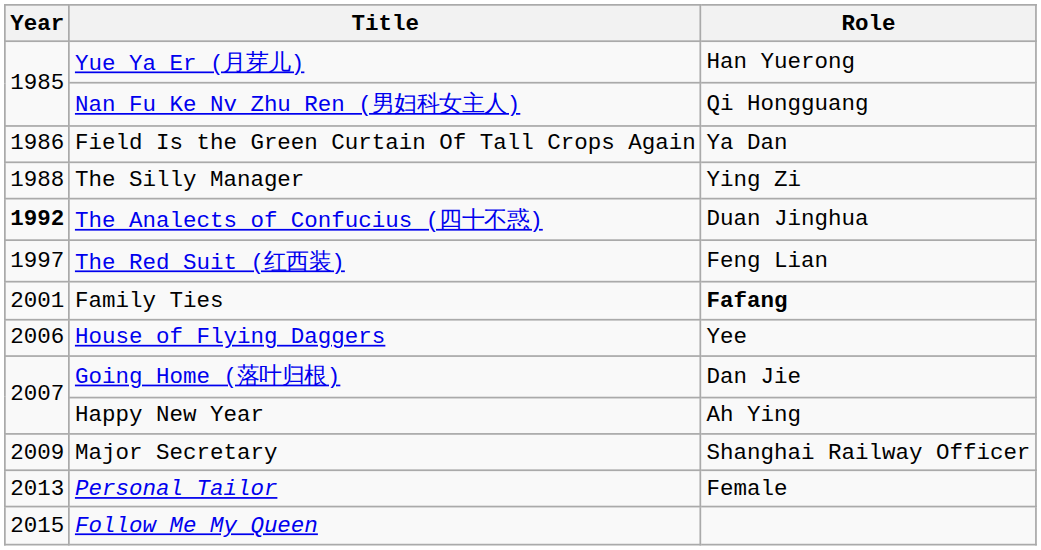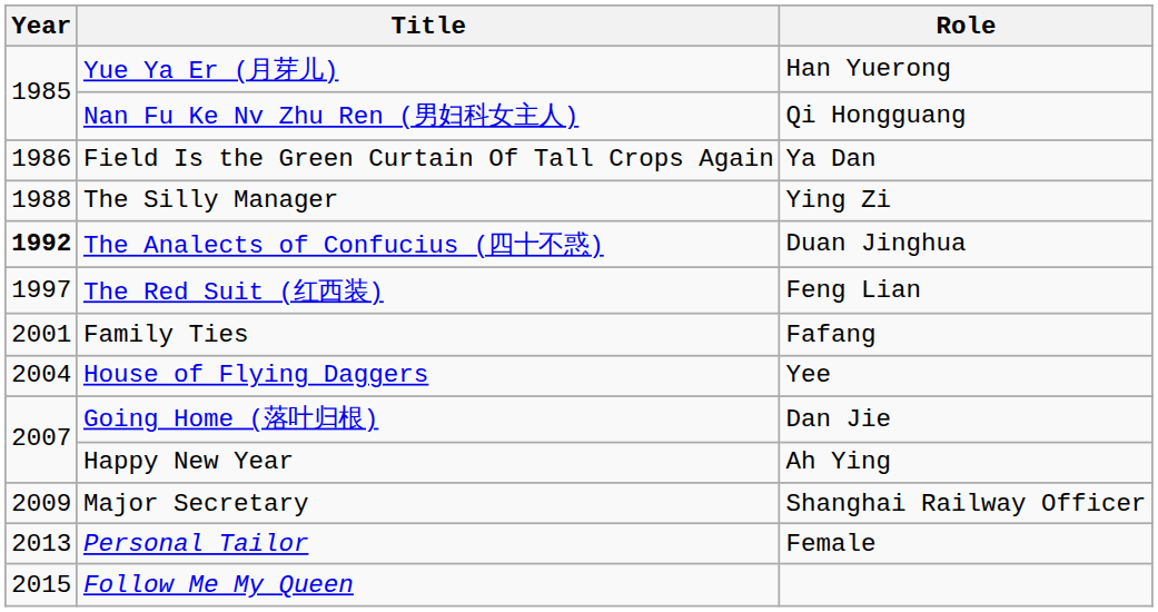Family Ties | Role: bold -> normal
House of Flying Daggers | Year: 2006 -> 2004
